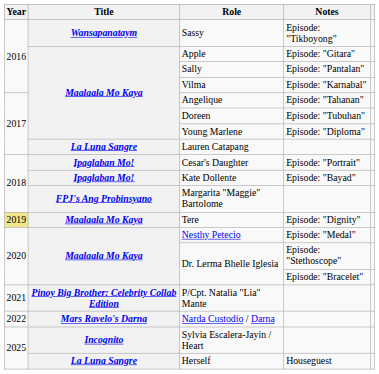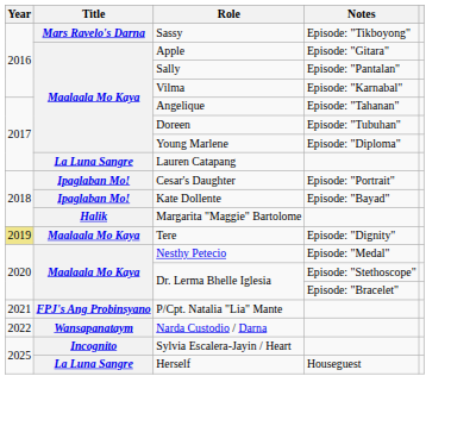Sassy | Title: Wansapanataym -> Mars Ravelo's Darna
Margarita "Maggie" Bartolome | Title: FPJ's Ang Probinsyano -> Halik
P/Cpt. Natalia "Lia" Mante | Title: Pinoy Big Brother: Celebrity Collab Edition -> FPJ's Ang Probinsyano
Narda Custodio / Darna | Title: Mars Ravelo's Darna -> Wansapanataym
